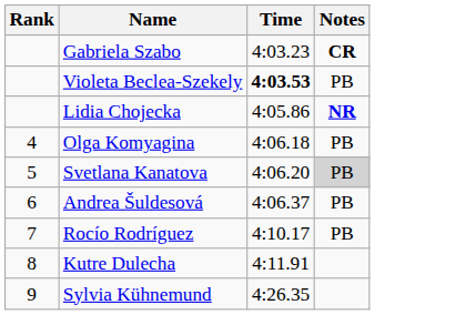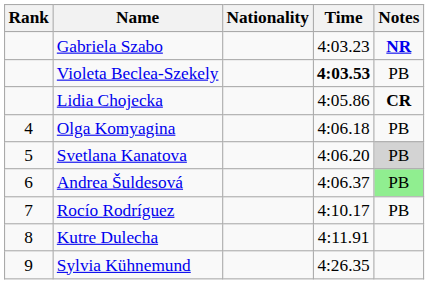+ column: Nationality
Gabriela Szabo | Notes: CR -> NR
Lidia Chojecka | Notes: NR -> CR
Andrea Šuldesová | Notes: no background -> lightgreen background
